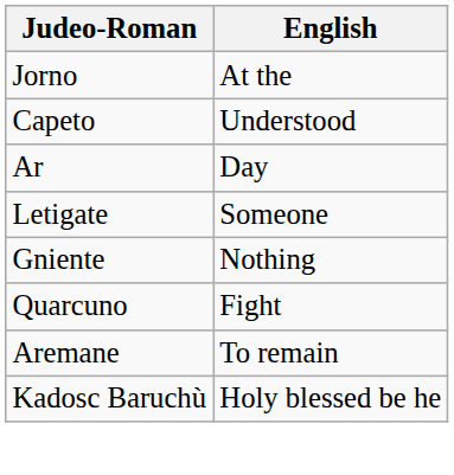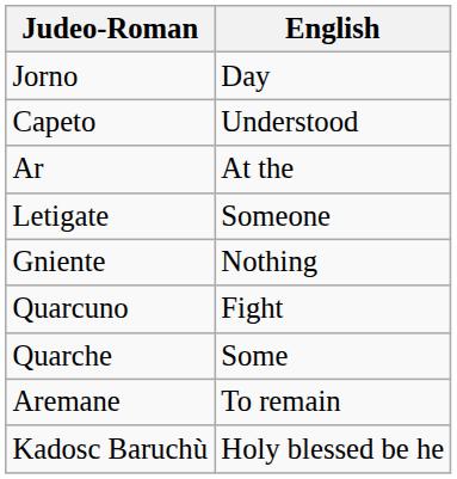Jorno | English: At the -> Day
Ar | English: Day -> At the
+ row: Quarche | Some
